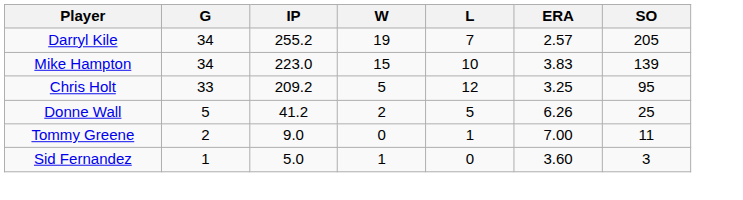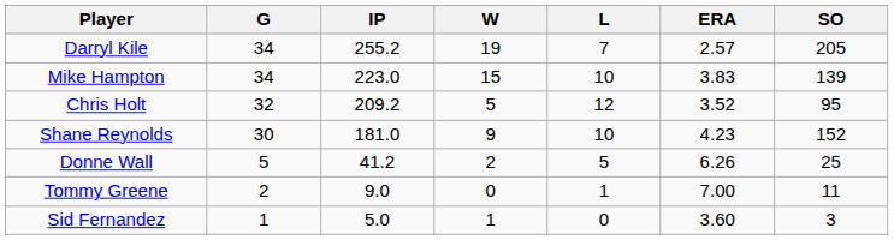Chris Holt | G: 33 -> 32
Chris Holt | ERA: 3.25 -> 3.52
+ row: Shane Reynolds | 30 | 181.0 | 9 | 10 | 4.23 | 152
